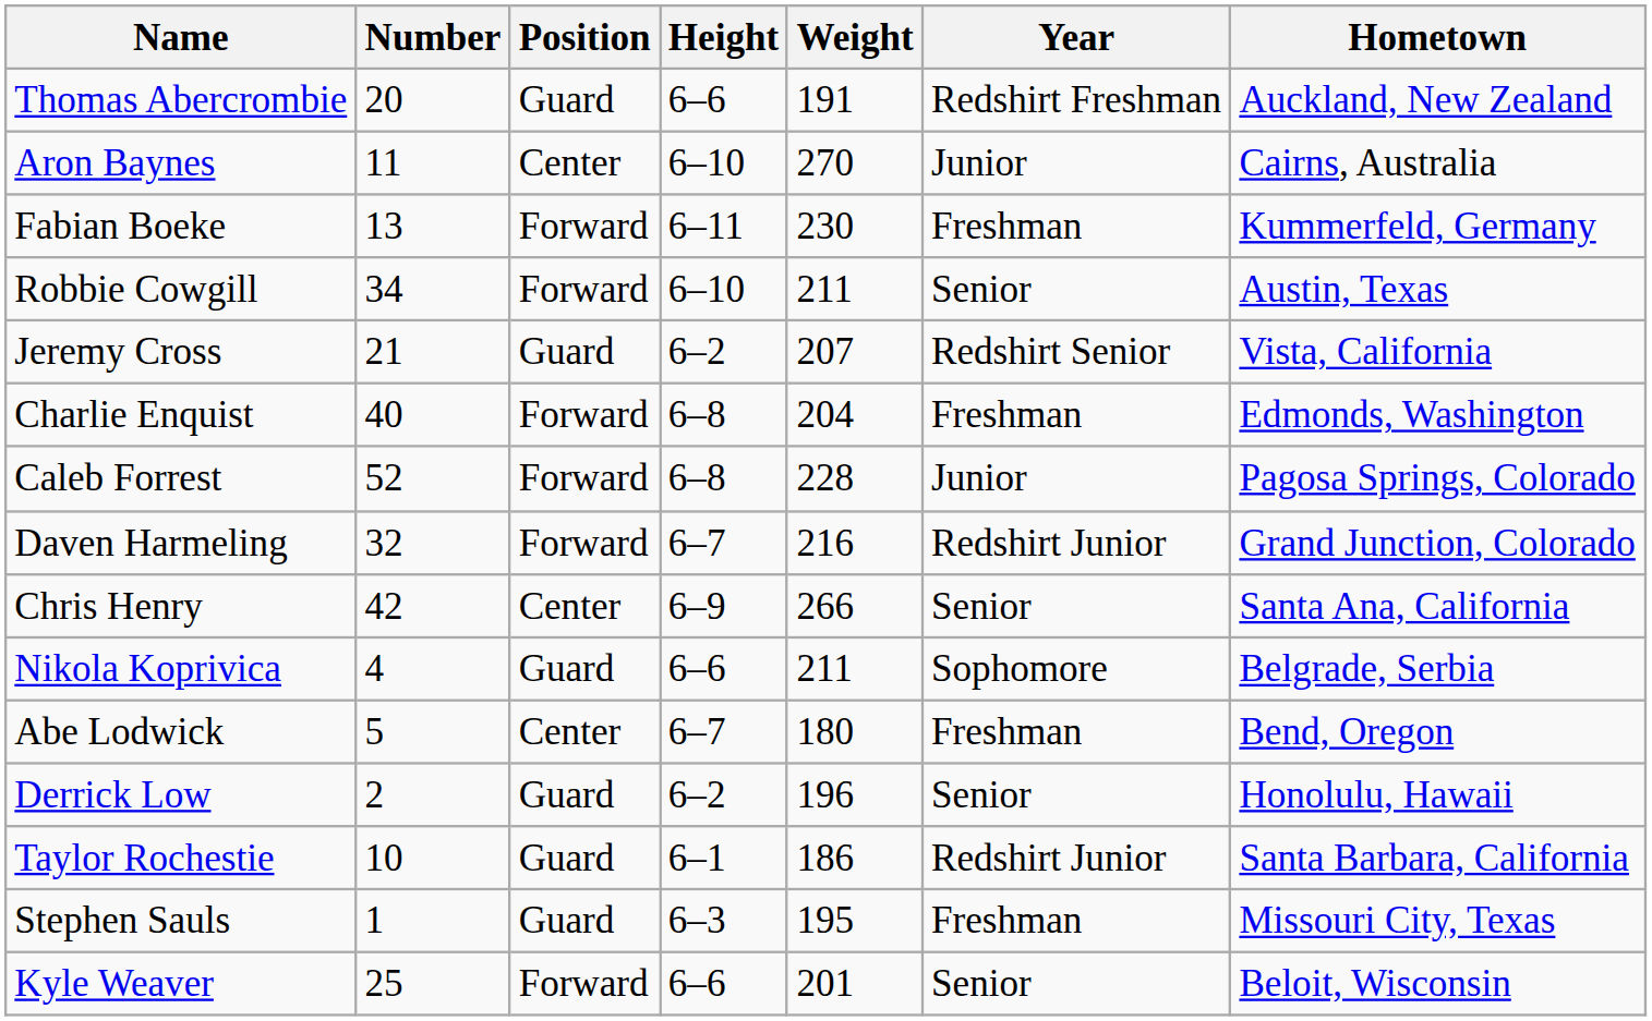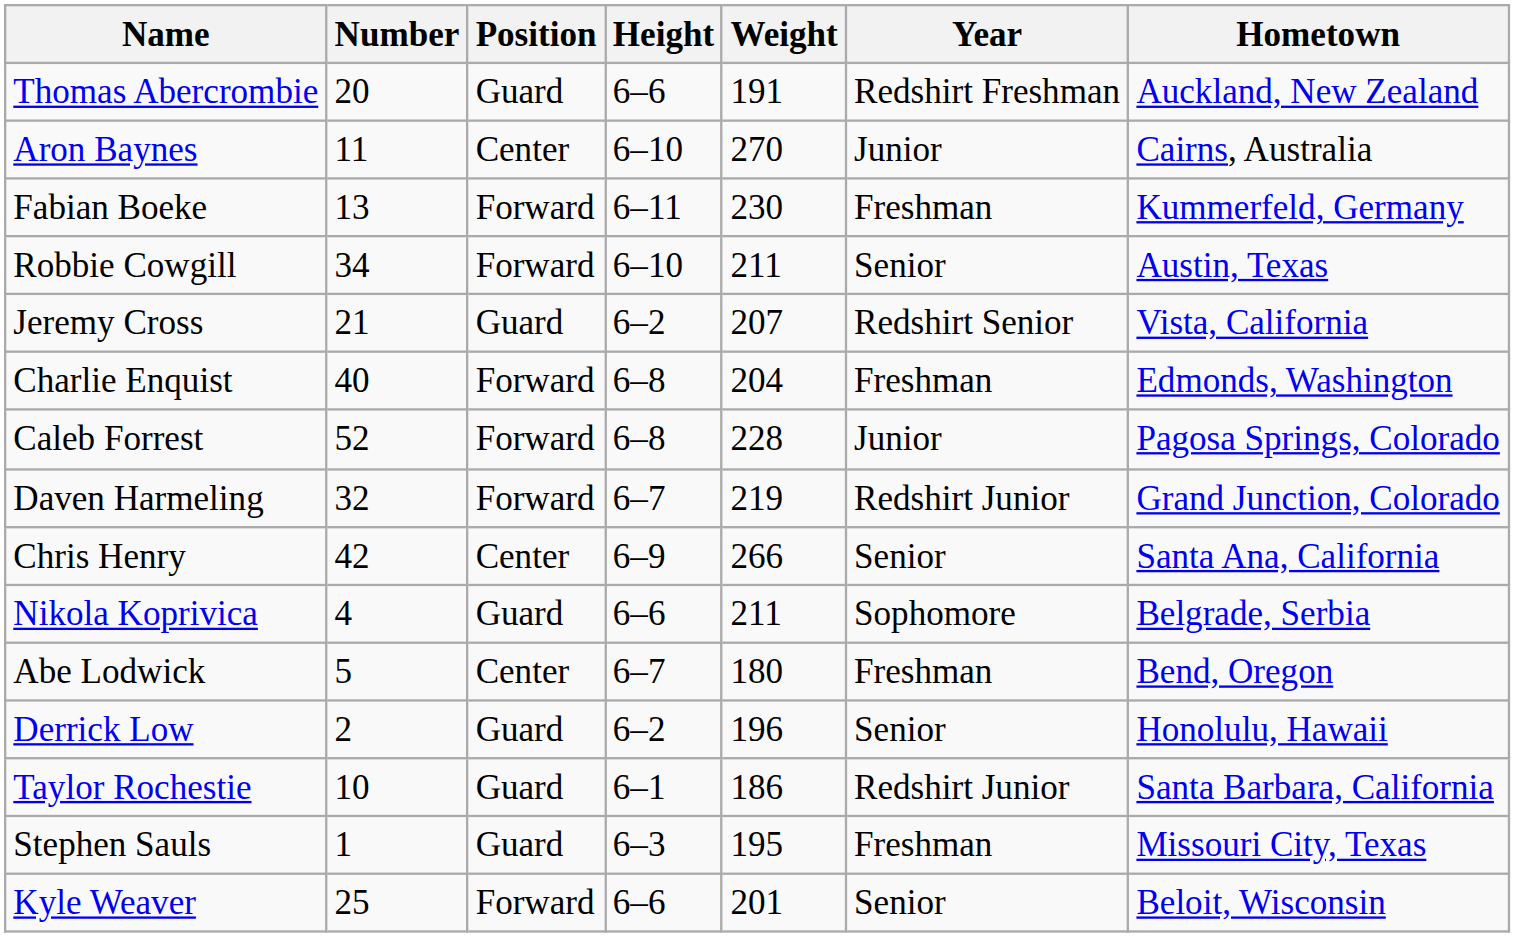Daven Harmeling | Weight: 216 -> 219
